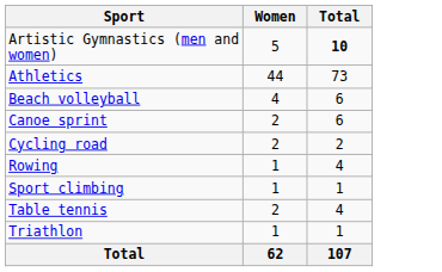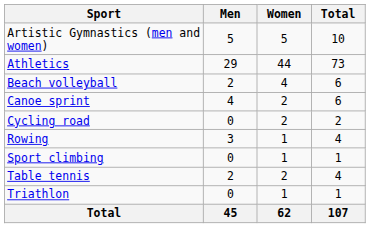+ column: Men | 5 | 29 | 2 | 4 | 0 | 3 | 0 | 2 | 0 | 45
Artistic Gymnastics (men and women) | Total: bold -> normal
